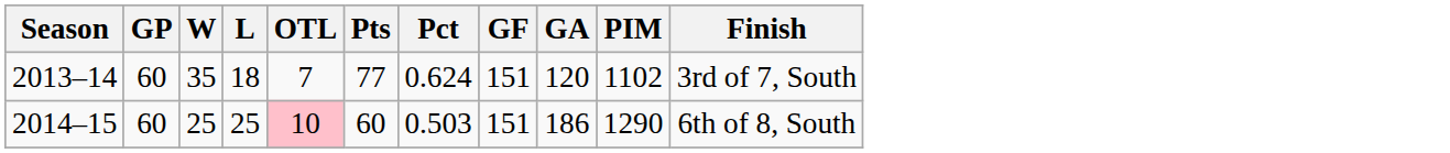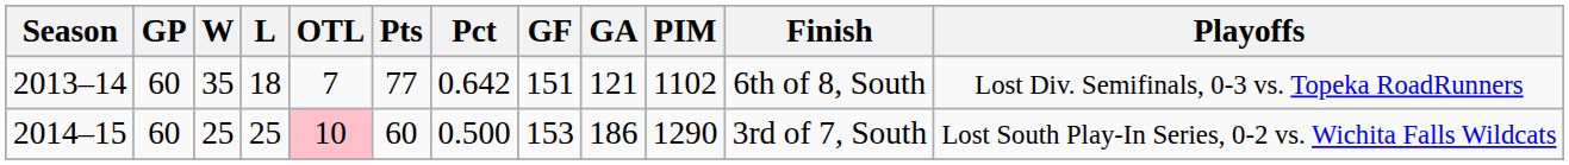+ column: Playoffs | Lost Div. Semifinals, 0-3 vs. Topeka RoadRunners | Lost South Play-In Series, 0-2 vs. Wichita Falls Wildcats
2013–14 | Pct: 0.624 -> 0.642
2013–14 | GA: 120 -> 121
2013–14 | Finish: 3rd of 7, South -> 6th of 8, South
2014–15 | Pct: 0.503 -> 0.500
2014–15 | GF: 151 -> 153
2014–15 | Finish: 6th of 8, South -> 3rd of 7, South
